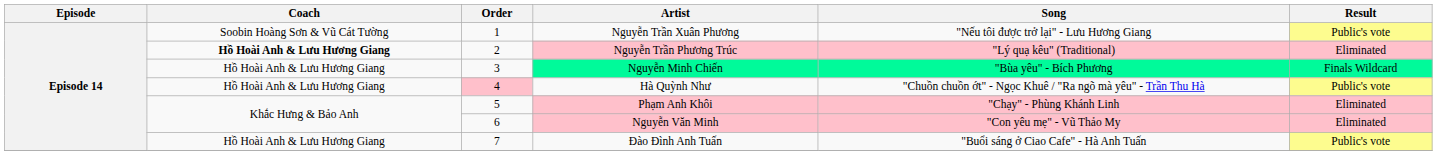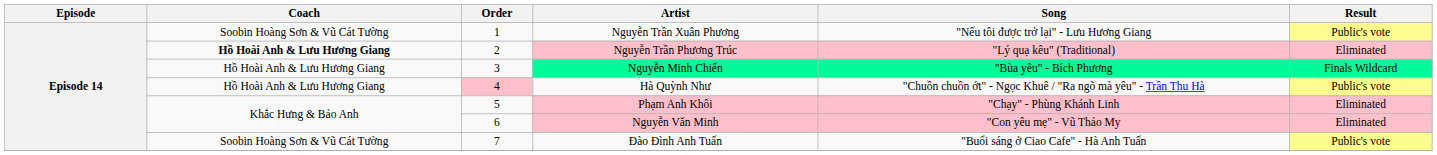Đào Đình Anh Tuấn | Coach: Hồ Hoài Anh & Lưu Hương Giang -> Soobin Hoàng Sơn & Vũ Cát Tường
